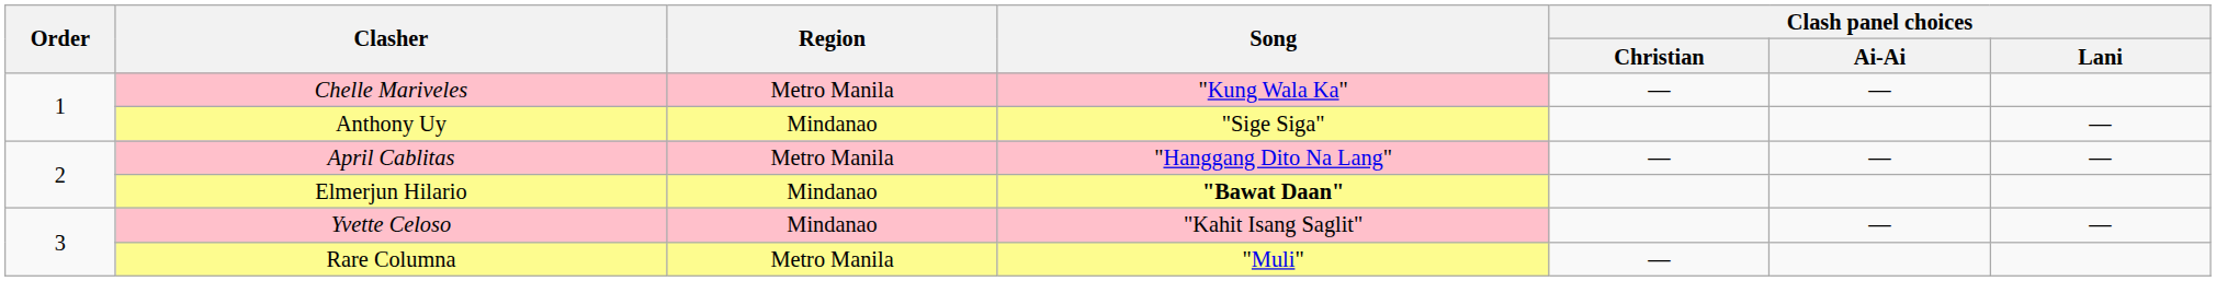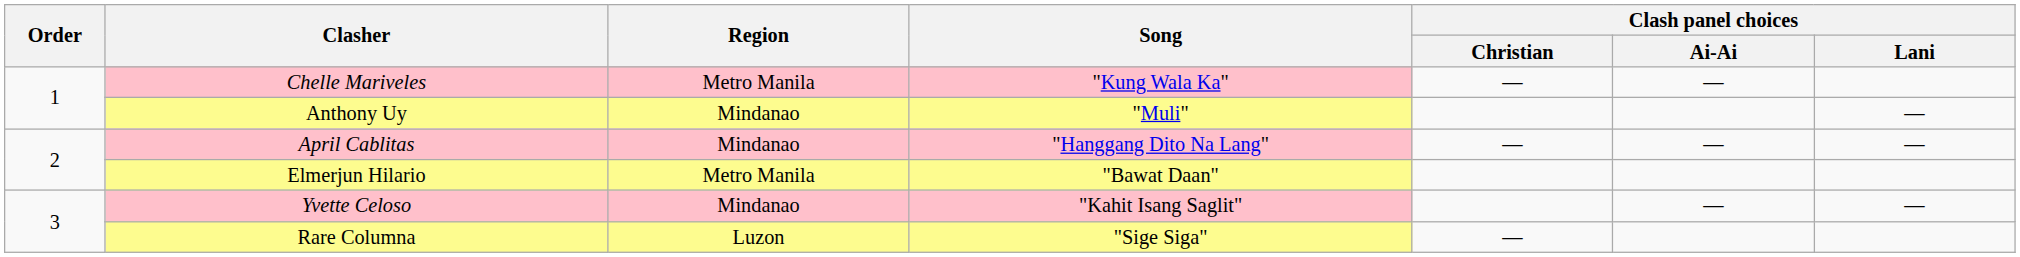Anthony Uy | Song: "Sige Siga" -> "Muli"
April Cablitas | Region: Metro Manila -> Mindanao
Elmerjun Hilario | Region: Mindanao -> Metro Manila
Elmerjun Hilario | Song: bold -> normal
Rare Columna | Region: Metro Manila -> Luzon
Rare Columna | Song: "Muli" -> "Sige Siga"
